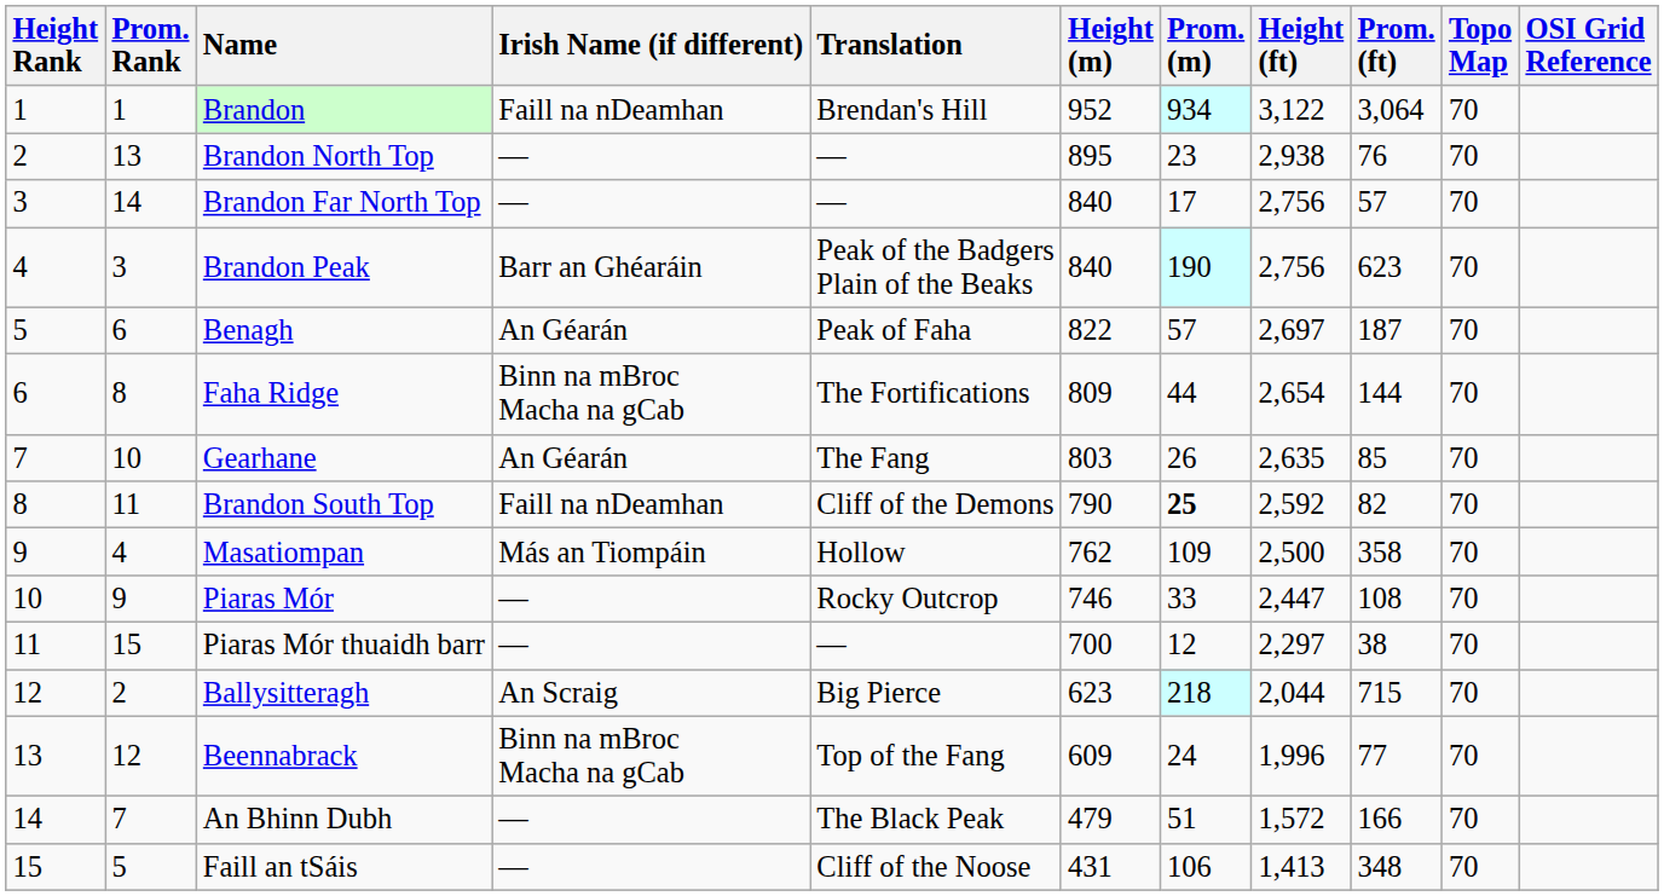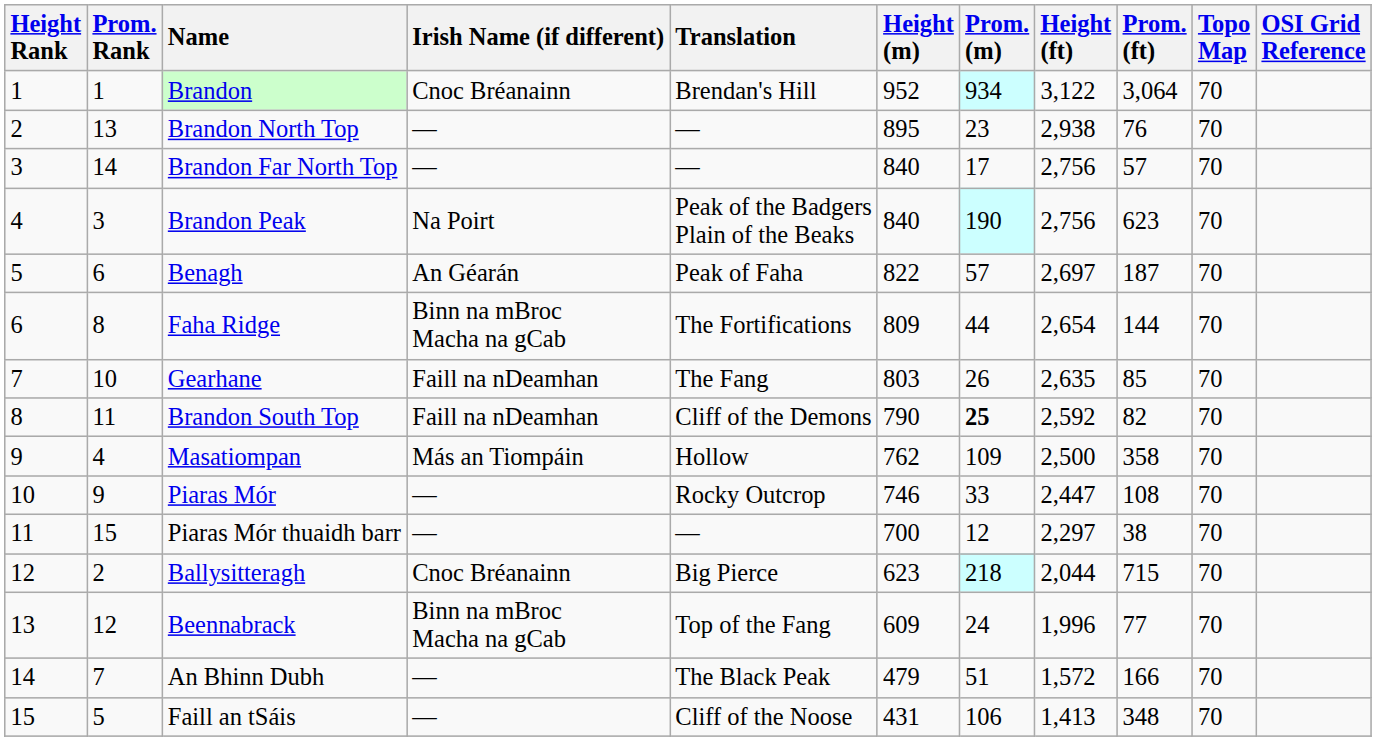Brandon | Irish Name (if different): Faill na nDeamhan -> Cnoc Bréanainn
Brandon Peak | Irish Name (if different): Barr an Ghéaráin -> Na Poirt
Gearhane | Irish Name (if different): An Géarán -> Faill na nDeamhan
Ballysitteragh | Irish Name (if different): An Scraig -> Cnoc Bréanainn
